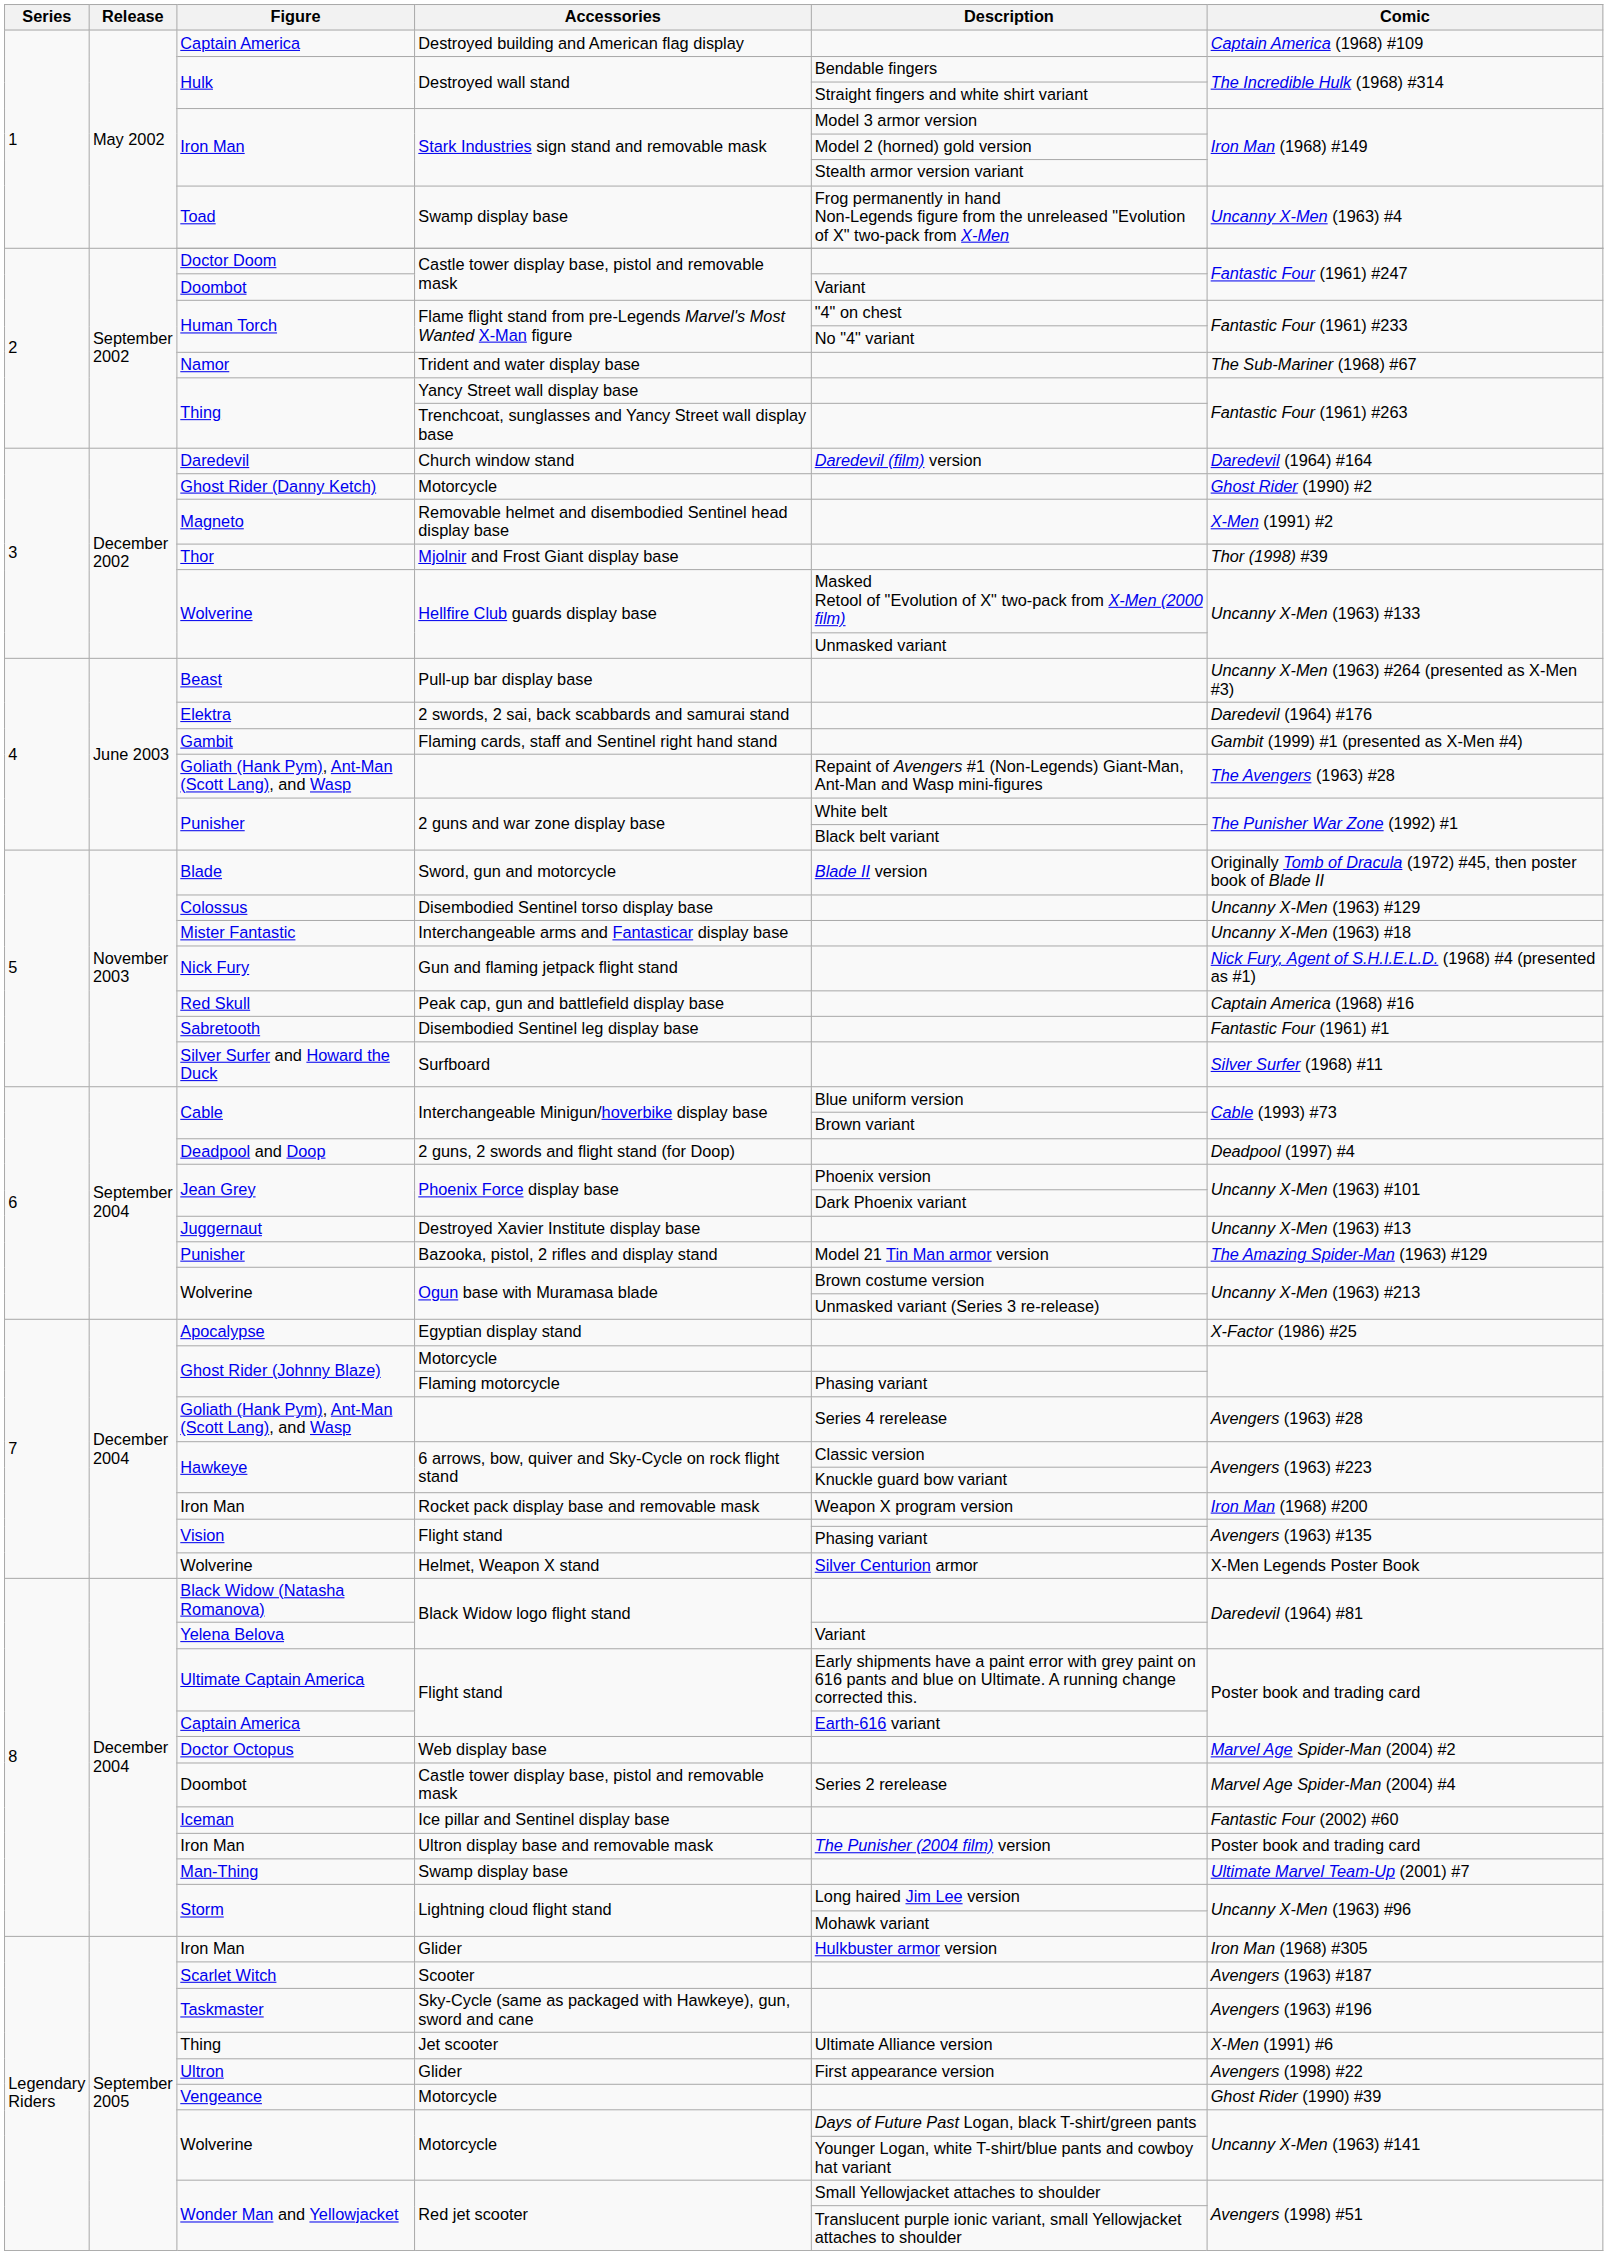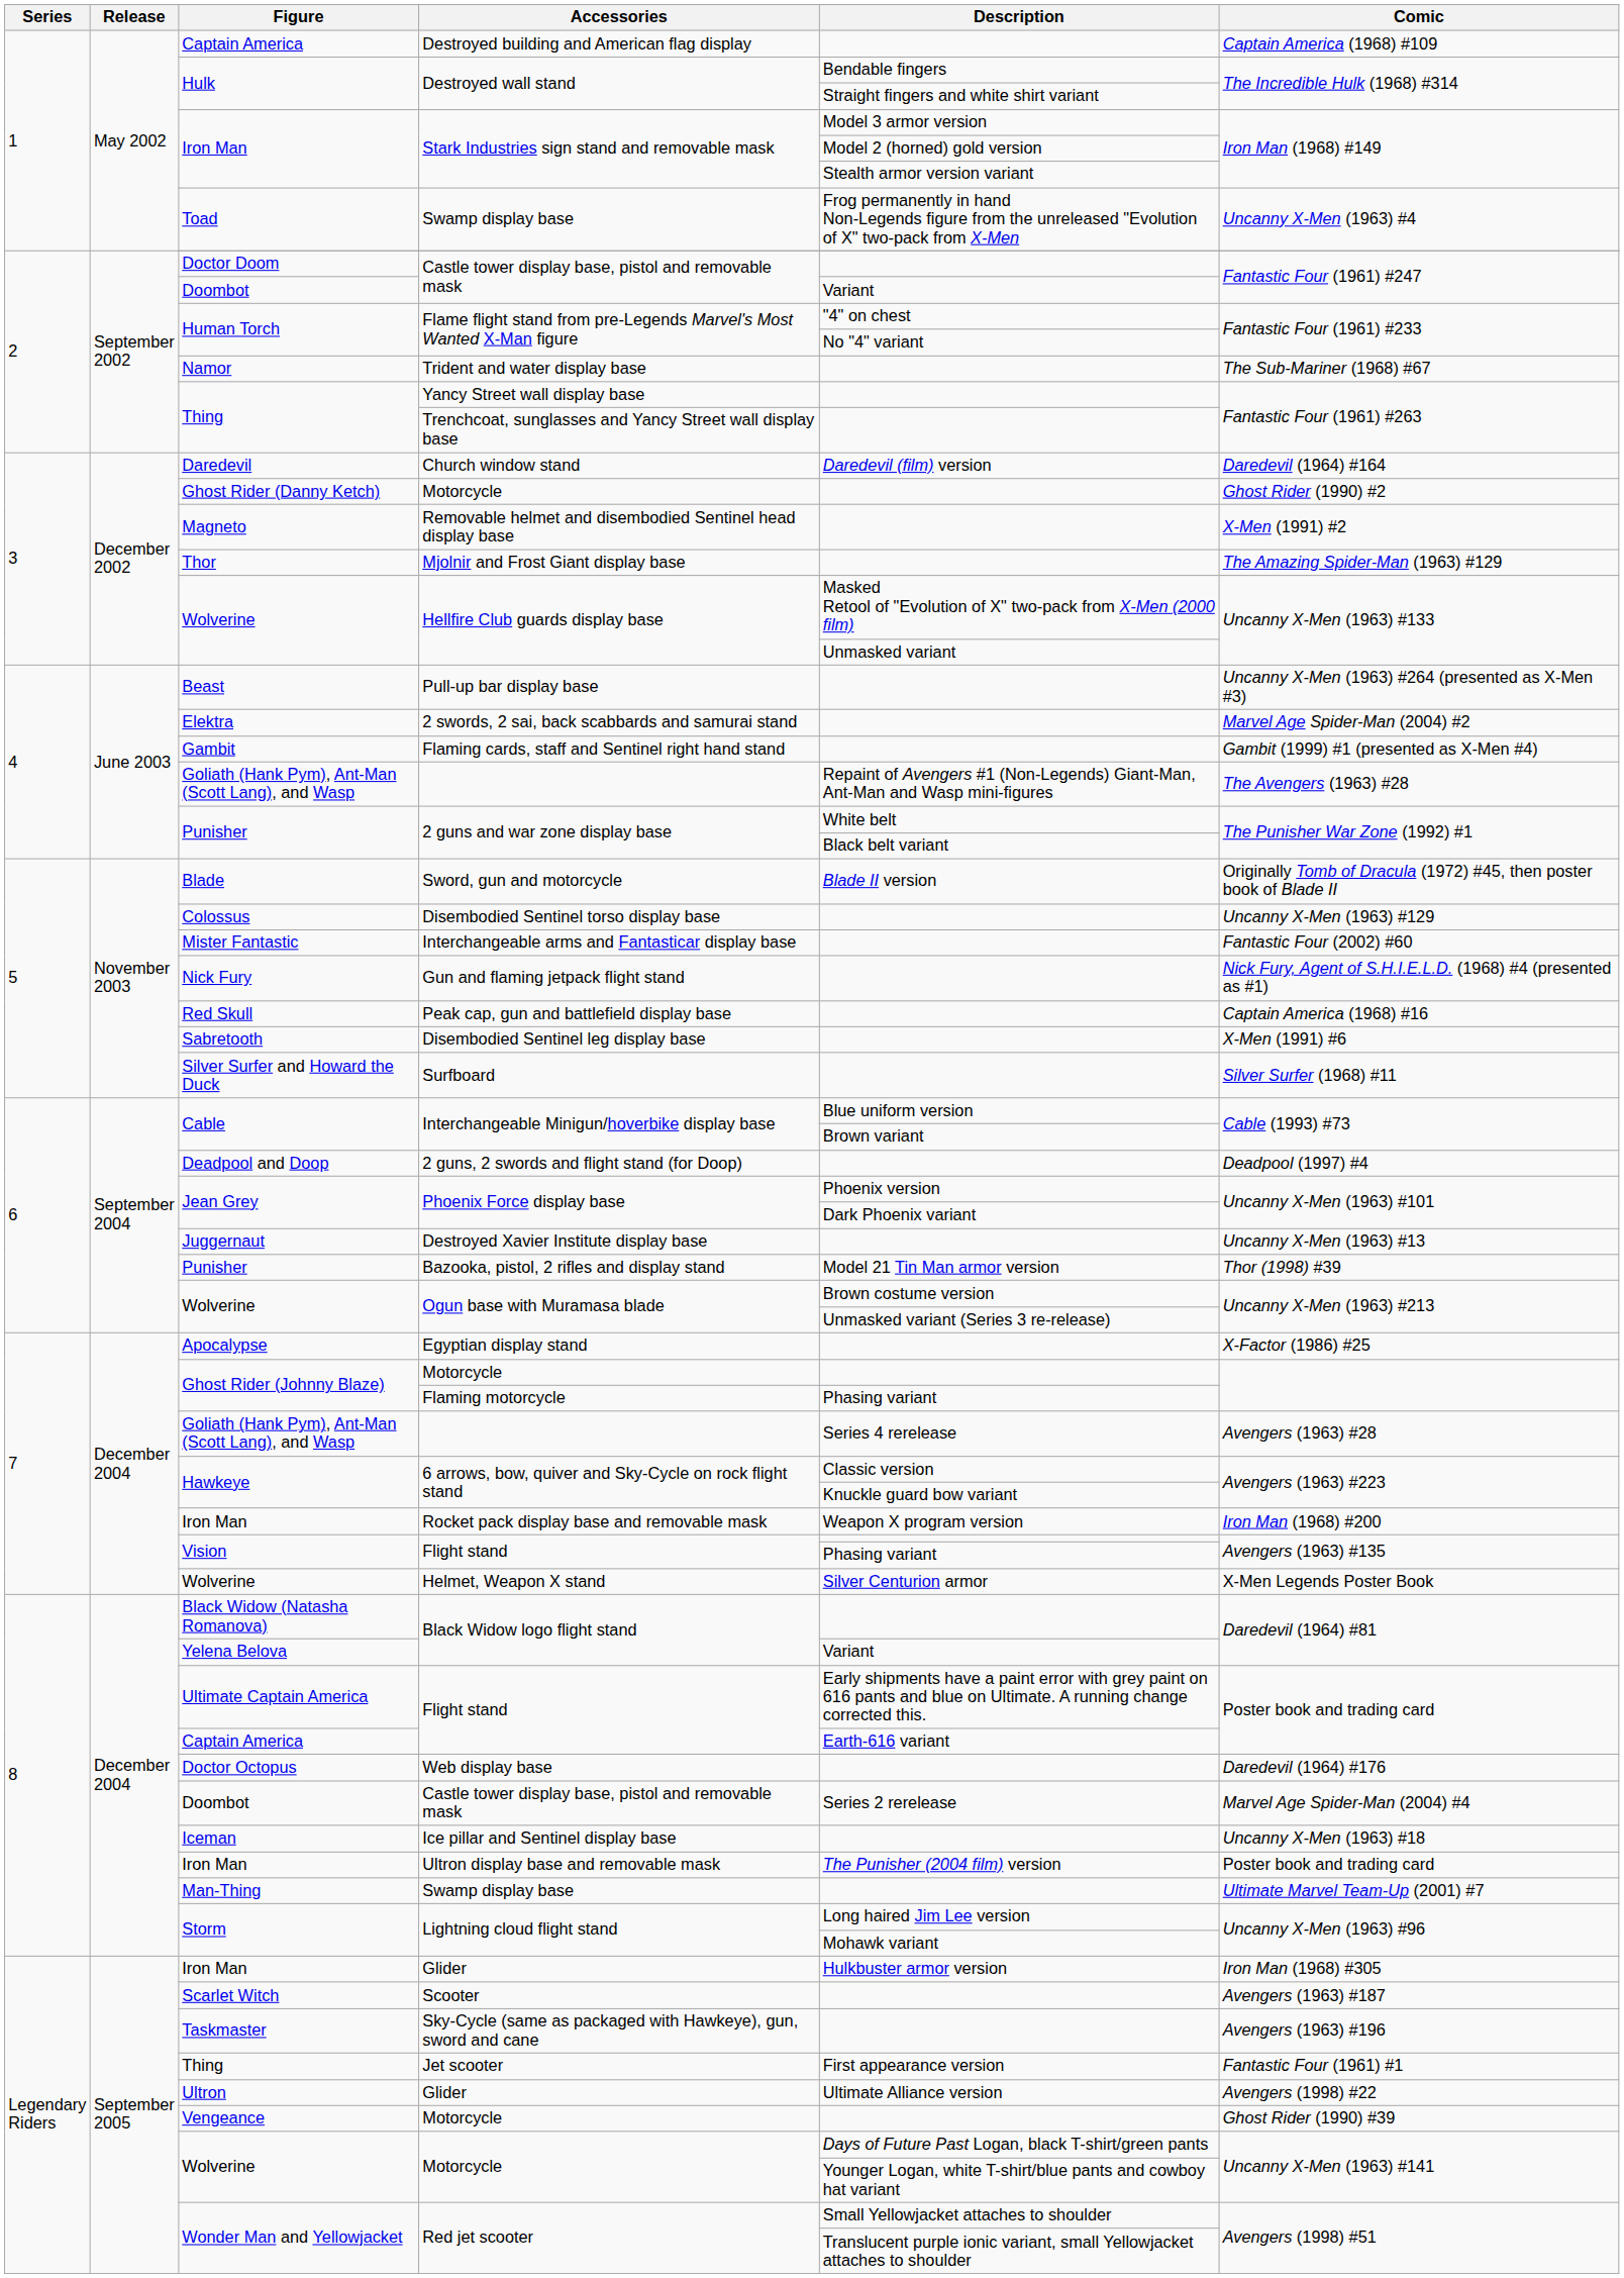Mjolnir and Frost Giant display base | Comic: Thor (1998) #39 -> The Amazing Spider-Man (1963) #129
2 swords, 2 sai, back scabbards and samurai stand | Comic: Daredevil (1964) #176 -> Marvel Age Spider-Man (2004) #2
Interchangeable arms and Fantasticar display base | Comic: Uncanny X-Men (1963) #18 -> Fantastic Four (2002) #60
Disembodied Sentinel leg display base | Comic: Fantastic Four (1961) #1 -> X-Men (1991) #6
Bazooka, pistol, 2 rifles and display stand | Comic: The Amazing Spider-Man (1963) #129 -> Thor (1998) #39
Web display base | Comic: Marvel Age Spider-Man (2004) #2 -> Daredevil (1964) #176
Ice pillar and Sentinel display base | Comic: Fantastic Four (2002) #60 -> Uncanny X-Men (1963) #18
Jet scooter | Description: Ultimate Alliance version -> First appearance version
Jet scooter | Comic: X-Men (1991) #6 -> Fantastic Four (1961) #1
Ultron / Glider | Description: First appearance version -> Ultimate Alliance version
